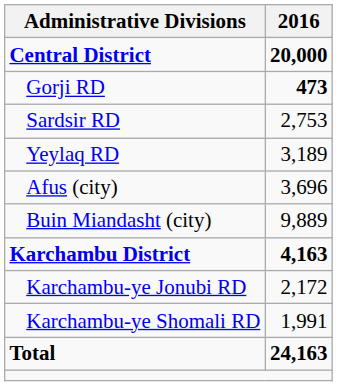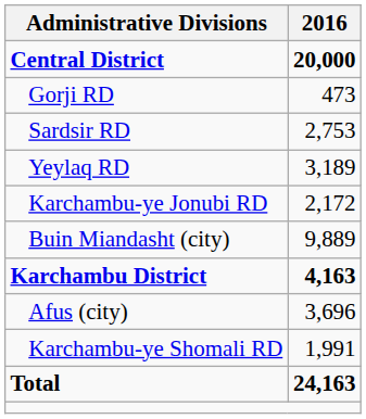Gorji RD | 2016: bold -> normal
rows swapped: Afus (city) <-> Karchambu-ye Jonubi RD
